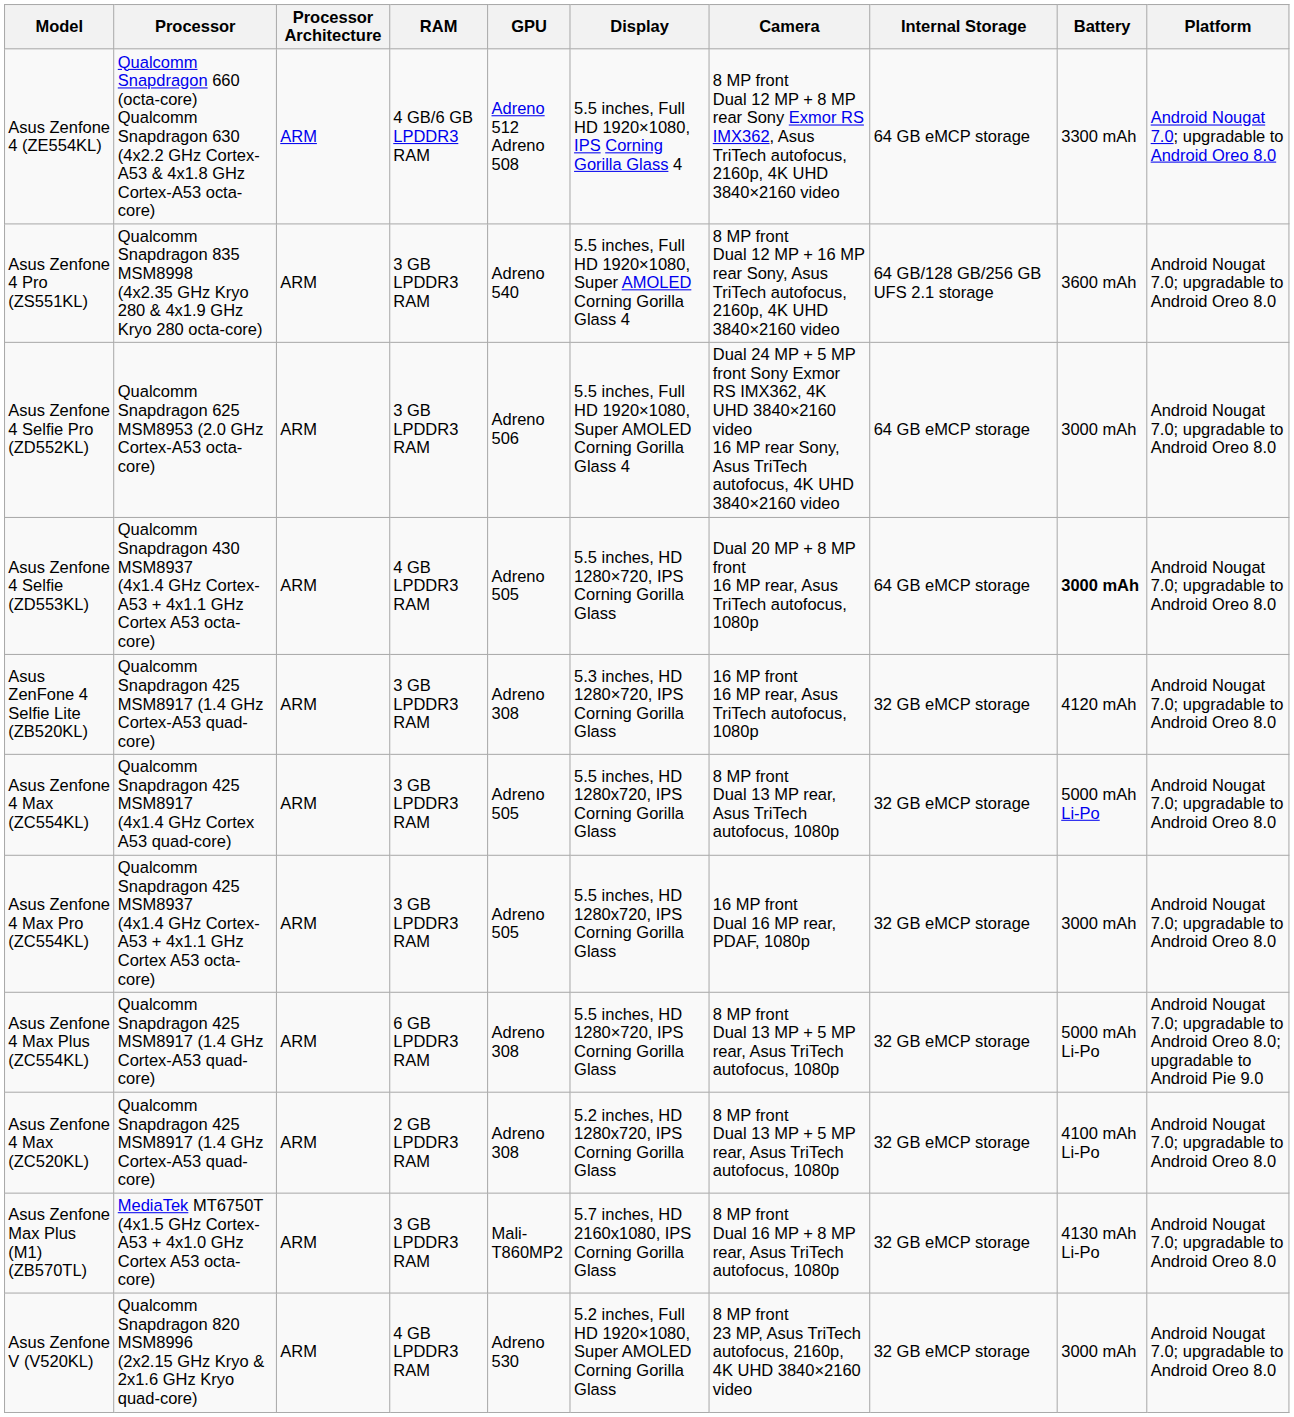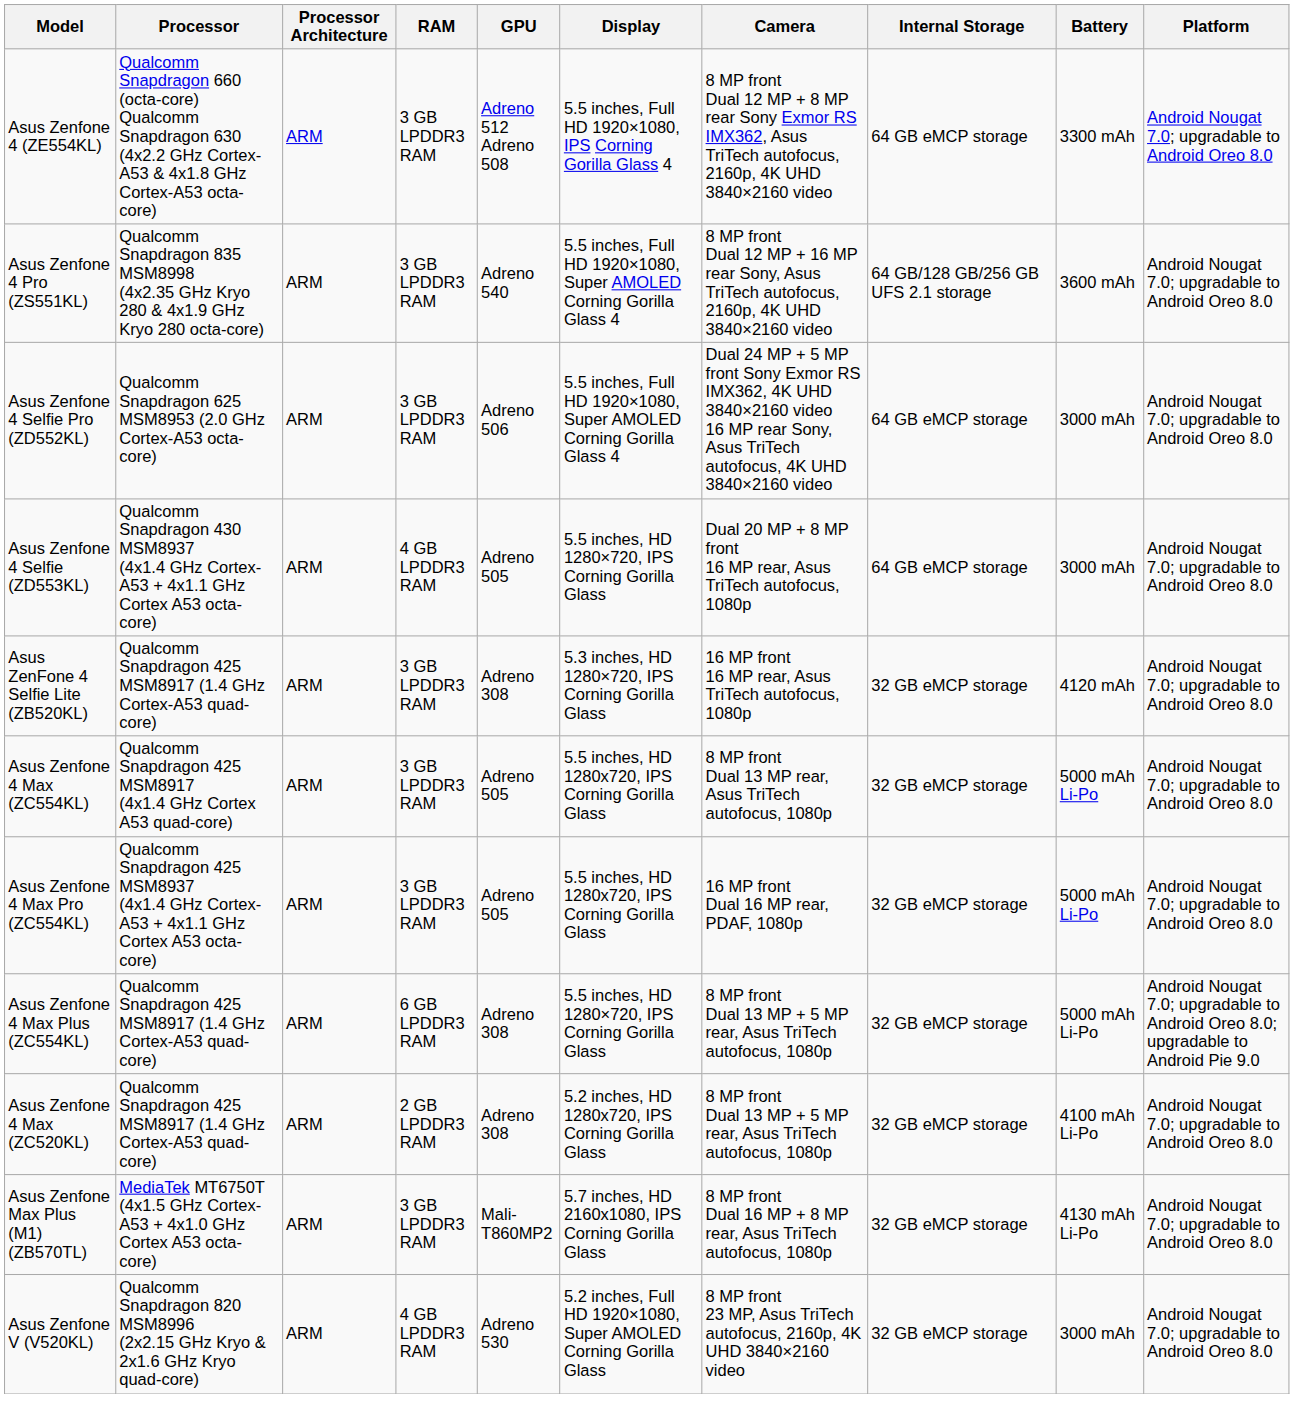Asus Zenfone 4 (ZE554KL) | RAM: 4 GB/6 GB LPDDR3 RAM -> 3 GB LPDDR3 RAM
Asus Zenfone 4 Selfie (ZD553KL) | Battery: bold -> normal
Asus Zenfone 4 Max Pro (ZC554KL) | Battery: 3000 mAh -> 5000 mAh Li-Po
